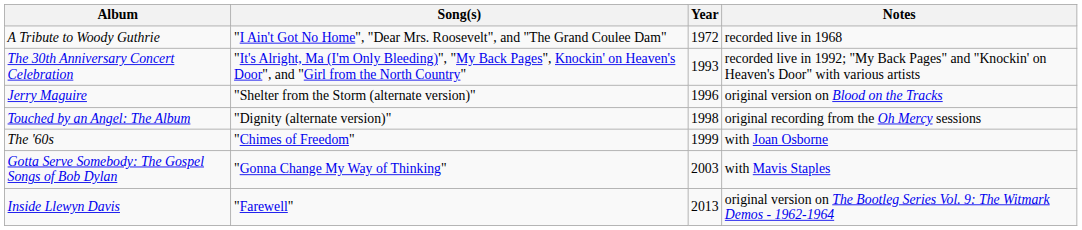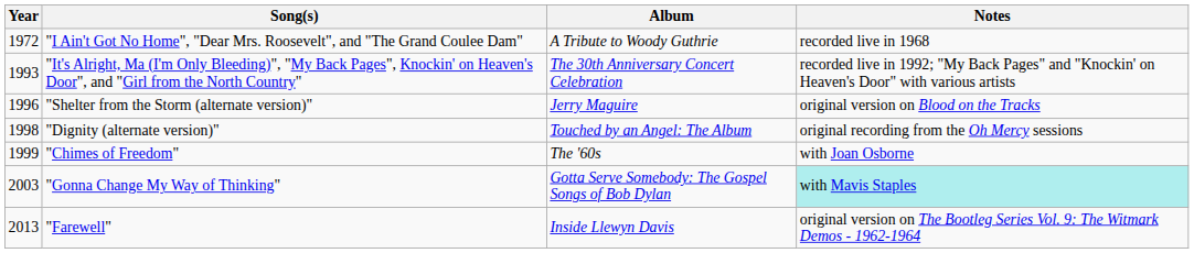columns swapped: Year <-> Album
"Gonna Change My Way of Thinking" | Notes: no background -> paleturquoise background
